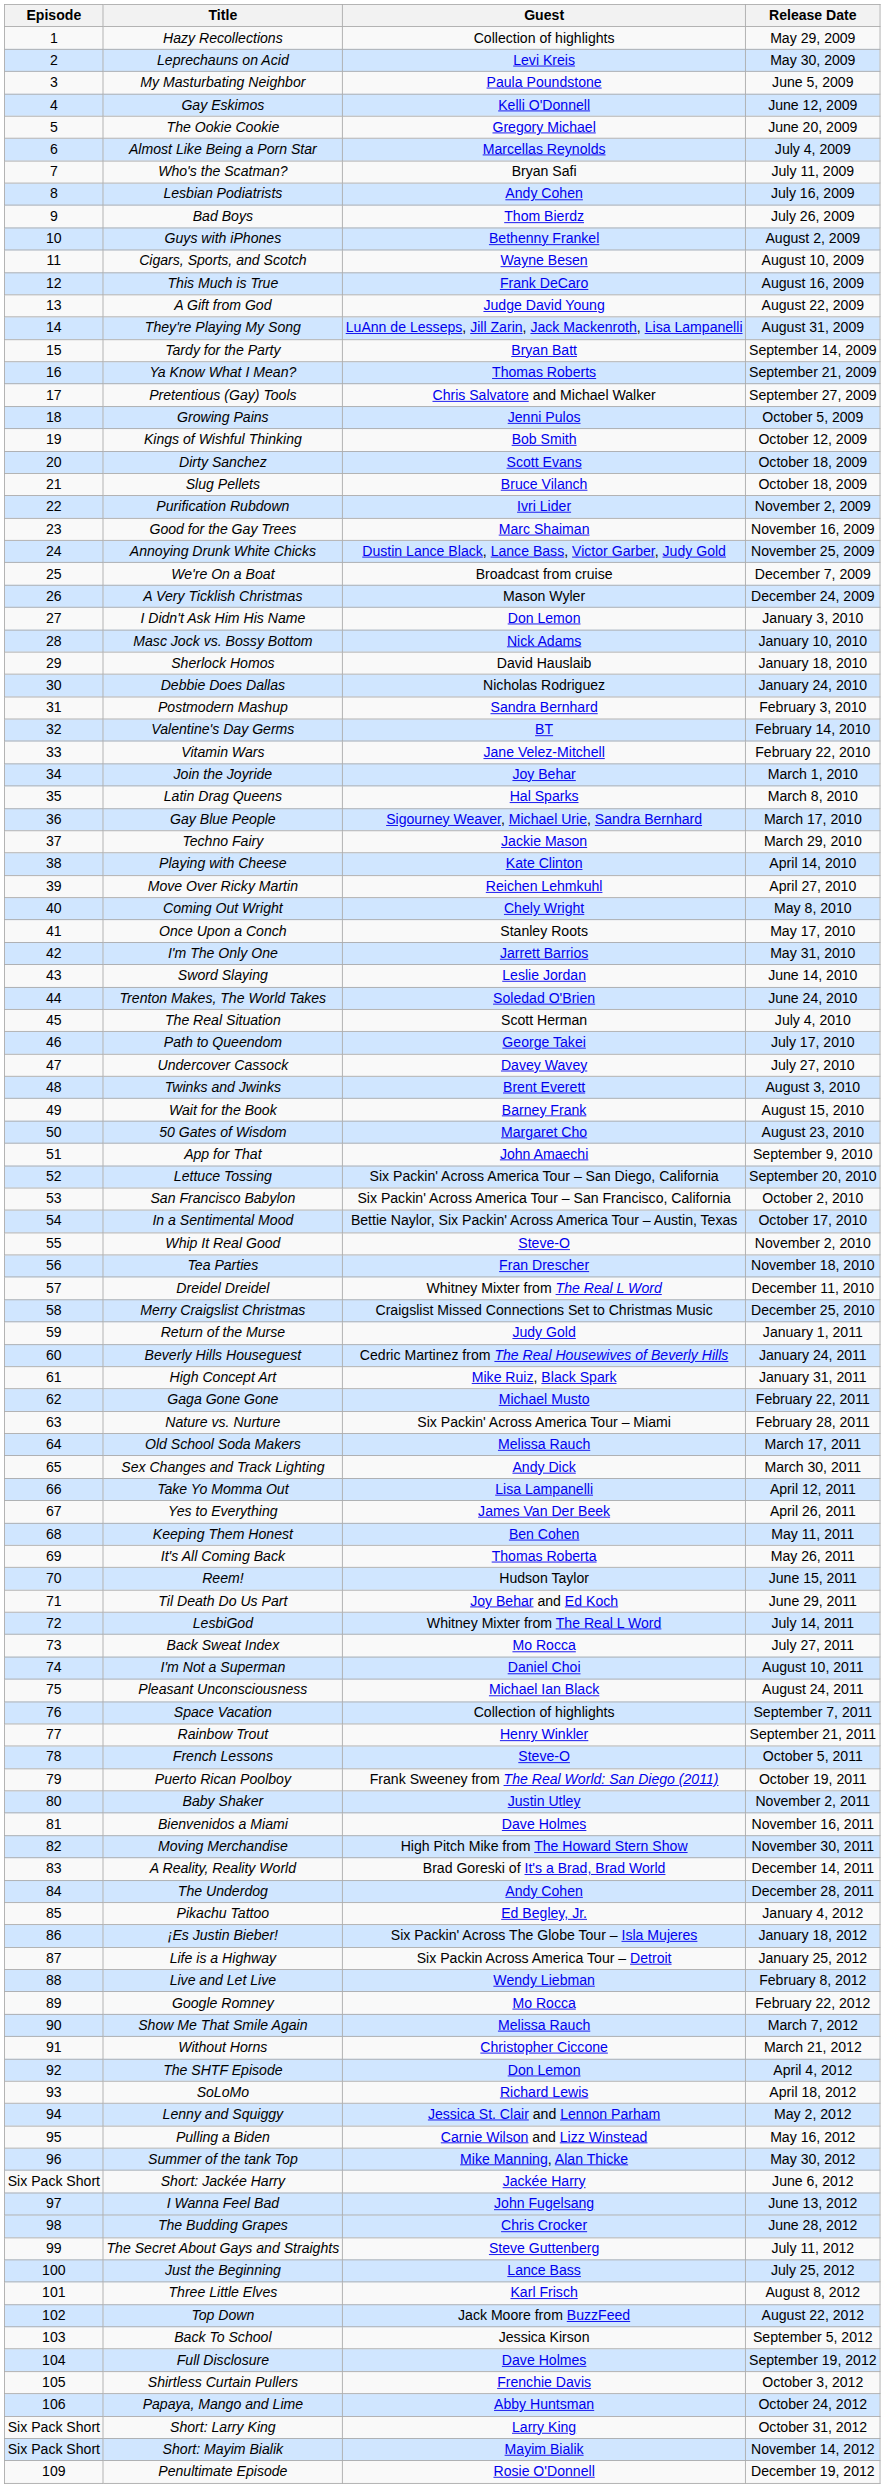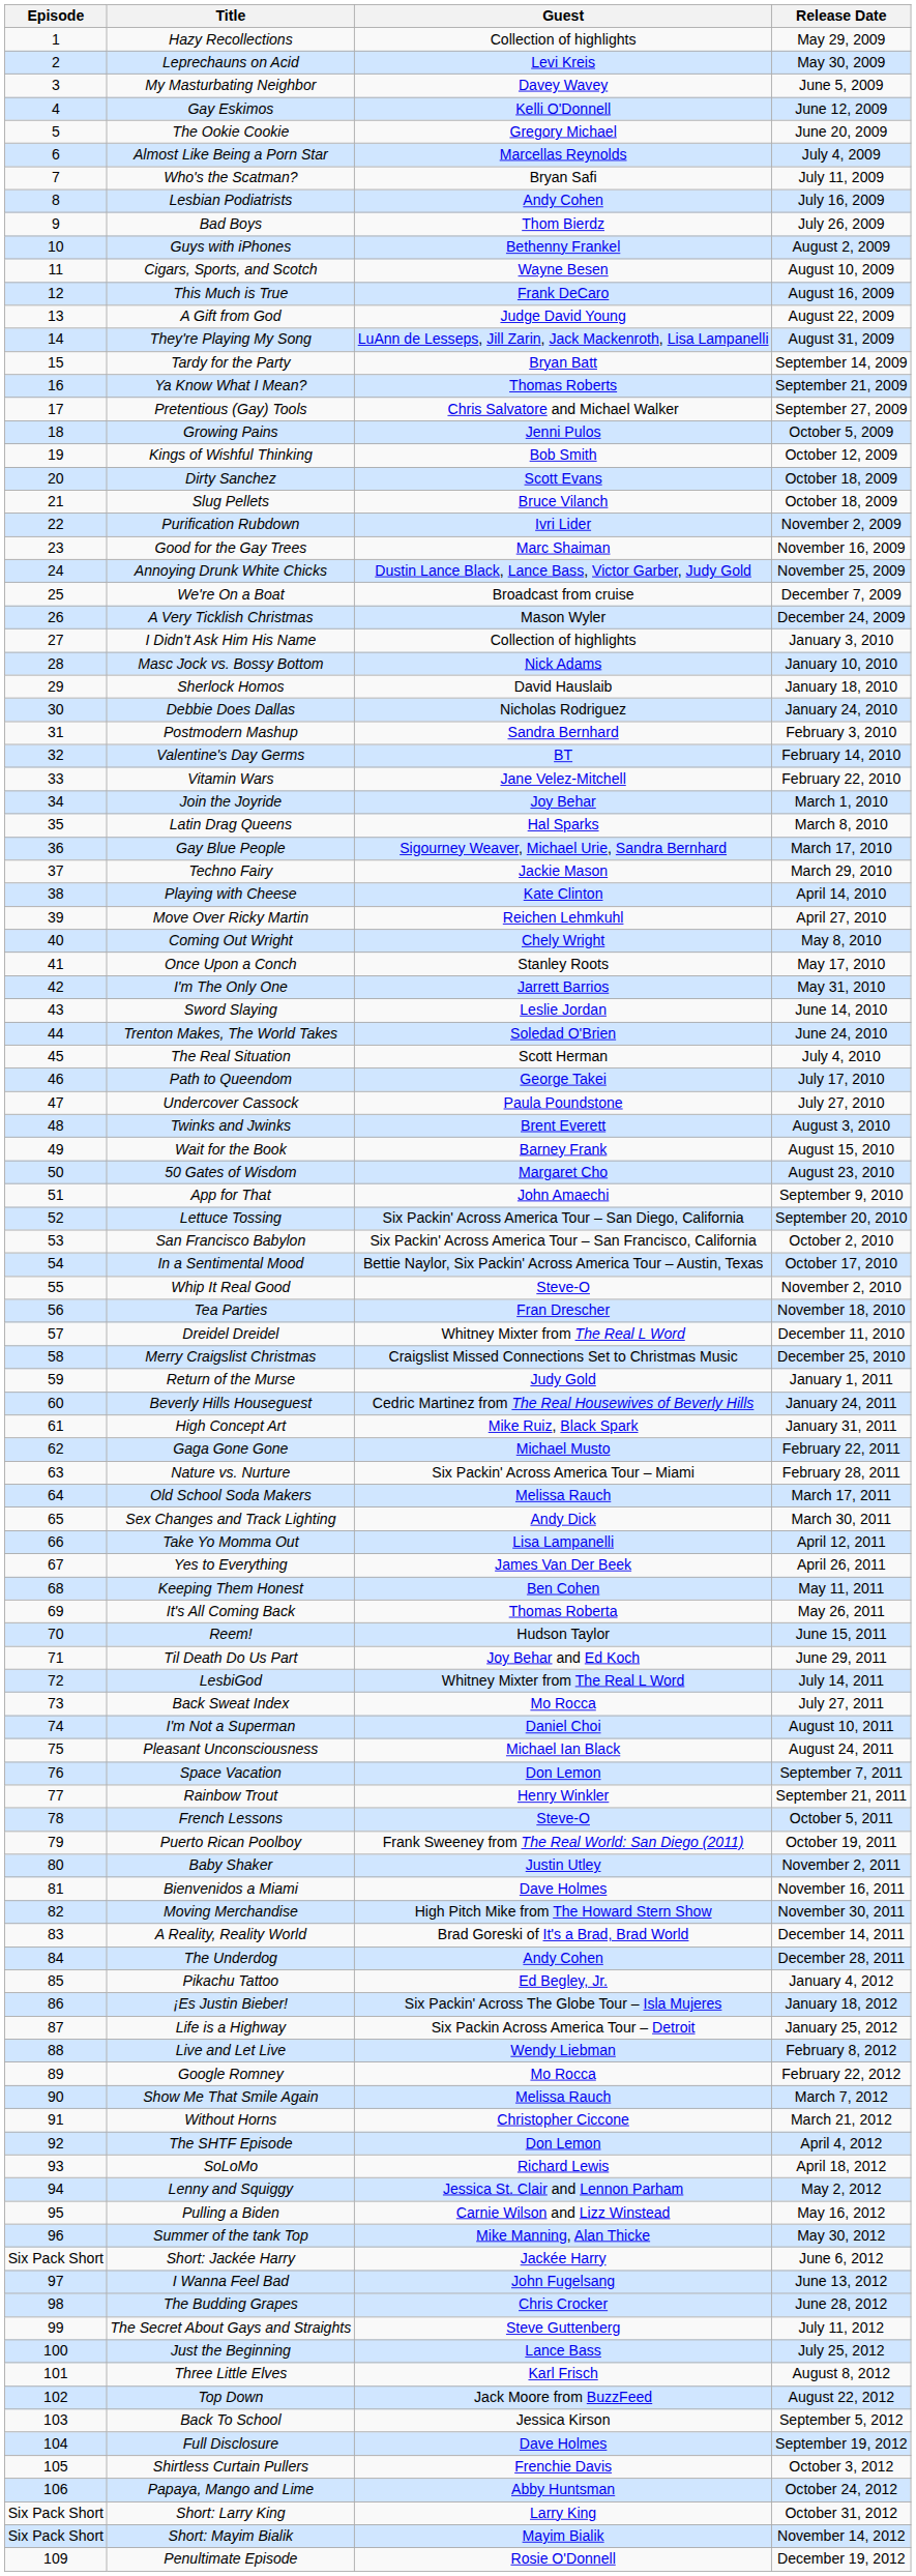My Masturbating Neighbor | Guest: Paula Poundstone -> Davey Wavey
I Didn't Ask Him His Name | Guest: Don Lemon -> Collection of highlights
Undercover Cassock | Guest: Davey Wavey -> Paula Poundstone
Space Vacation | Guest: Collection of highlights -> Don Lemon
